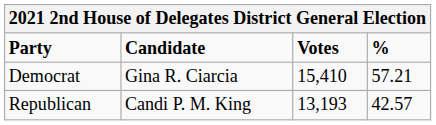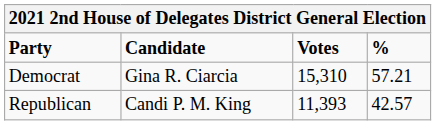Democrat | Votes: 15,410 -> 15,310
Republican | Votes: 13,193 -> 11,393
